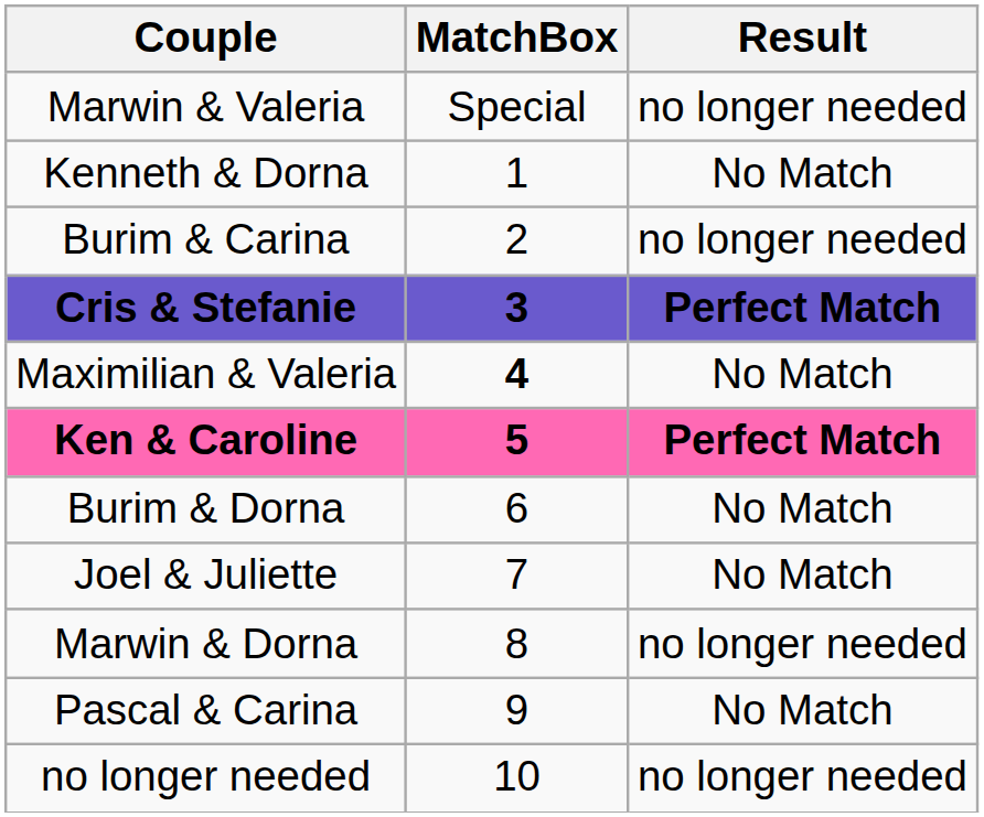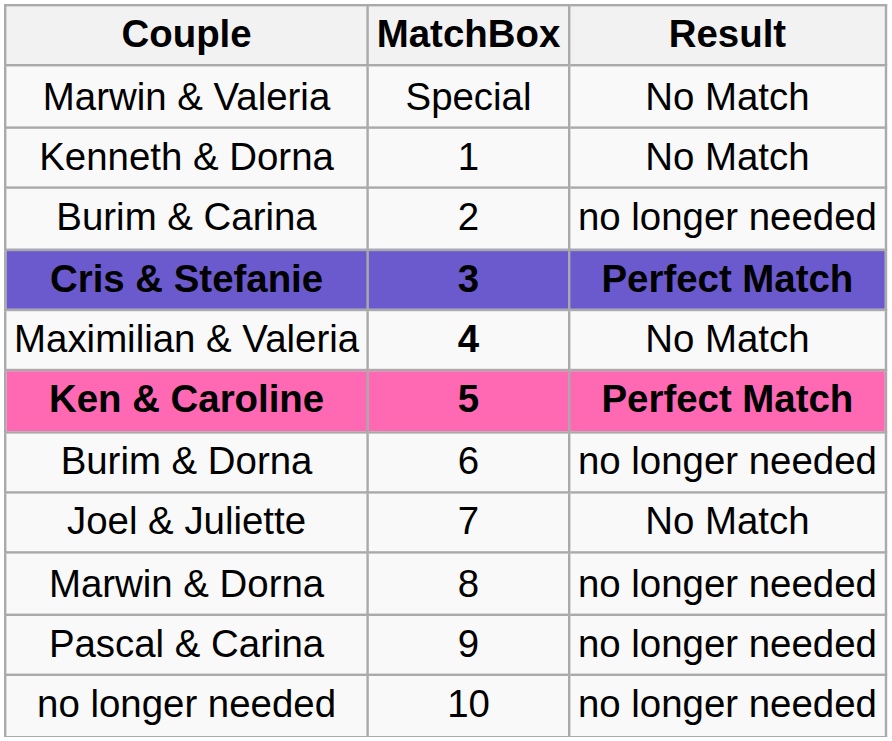Marwin & Valeria | Result: no longer needed -> No Match
Burim & Dorna | Result: No Match -> no longer needed
Pascal & Carina | Result: No Match -> no longer needed
